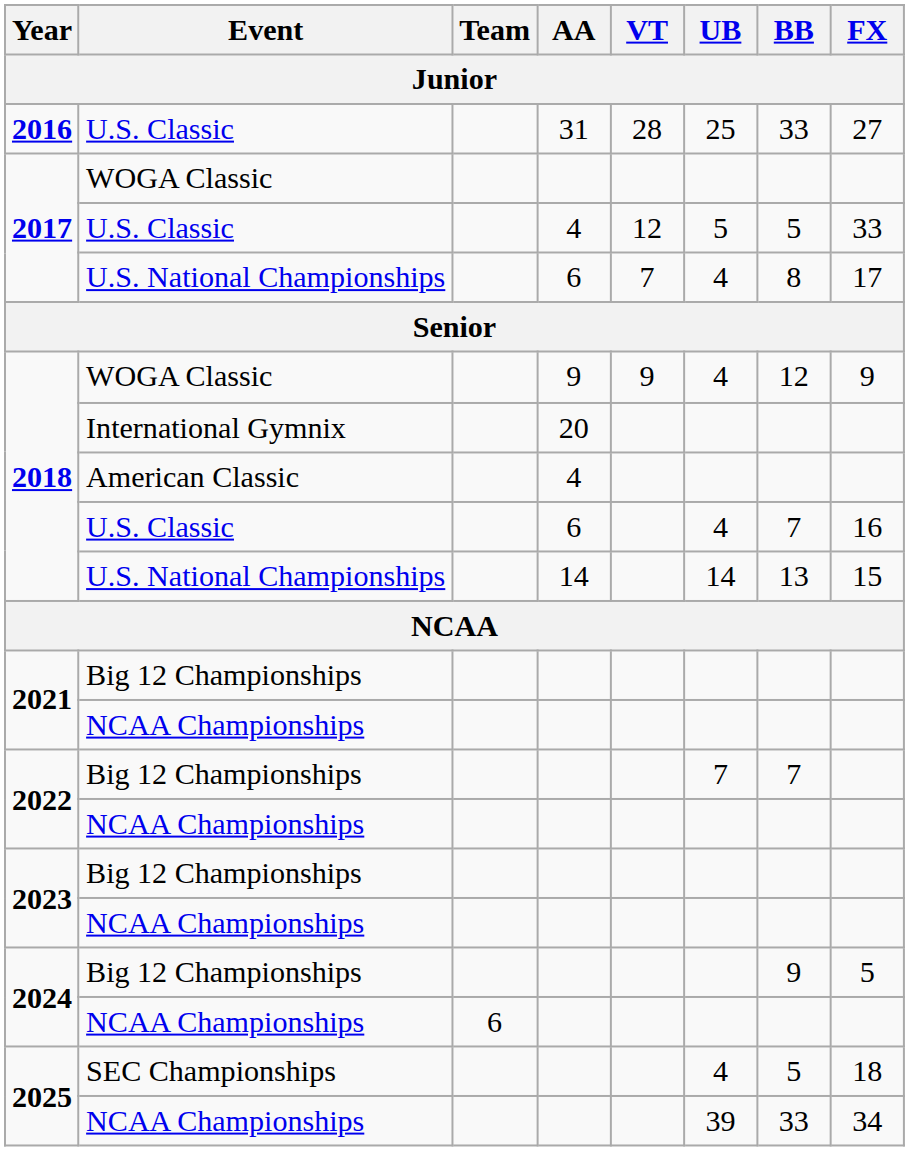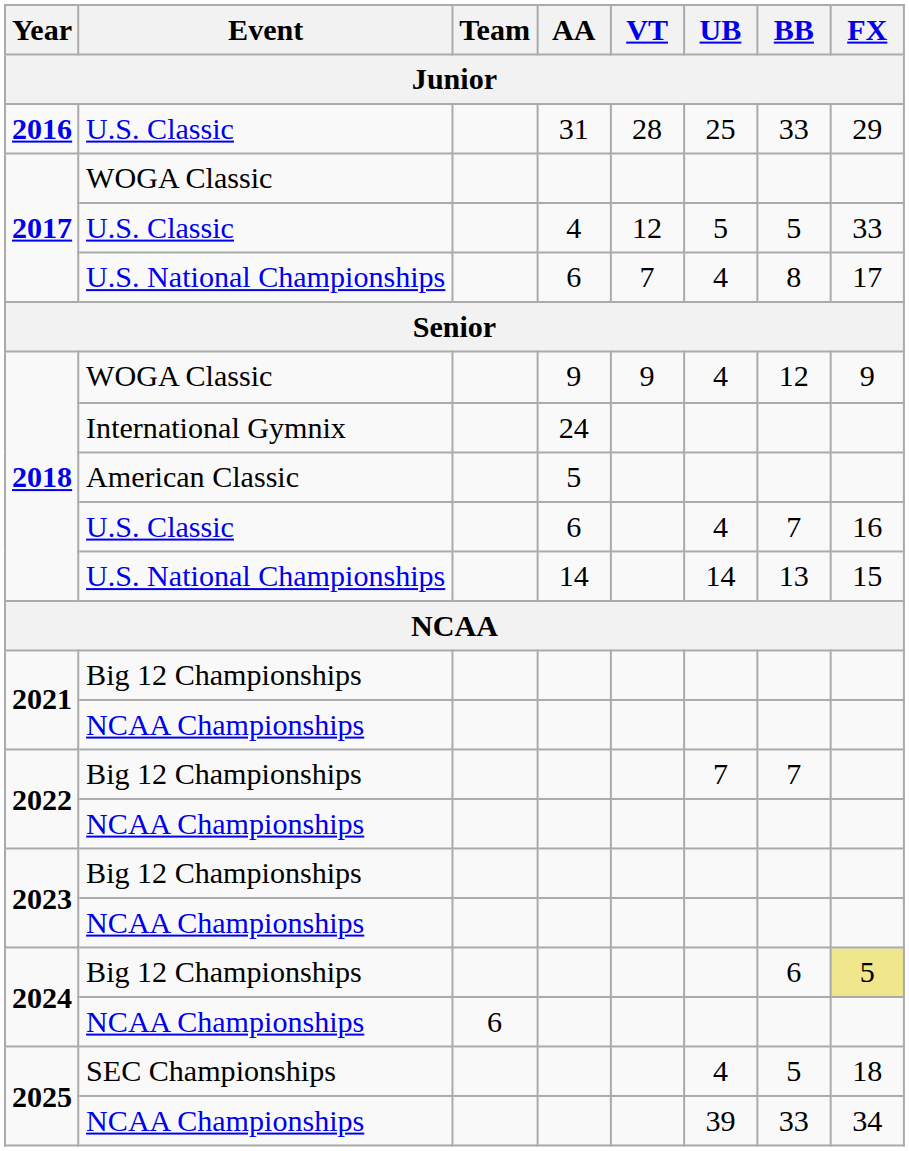2016 | FX: 27 -> 29
2018 / International Gymnix | AA: 20 -> 24
2018 / American Classic | AA: 4 -> 5
2024 / Big 12 Championships | BB: 9 -> 6
2024 / Big 12 Championships | FX: no background -> khaki background
